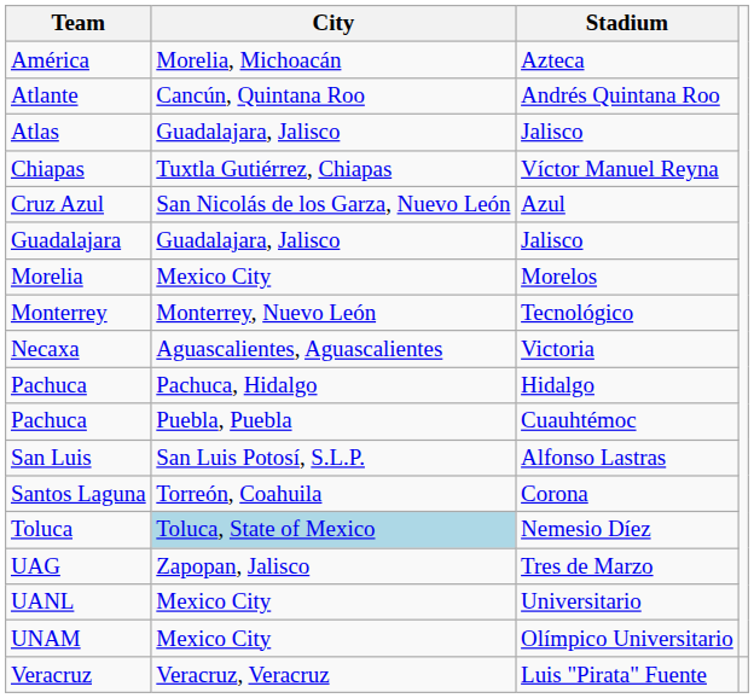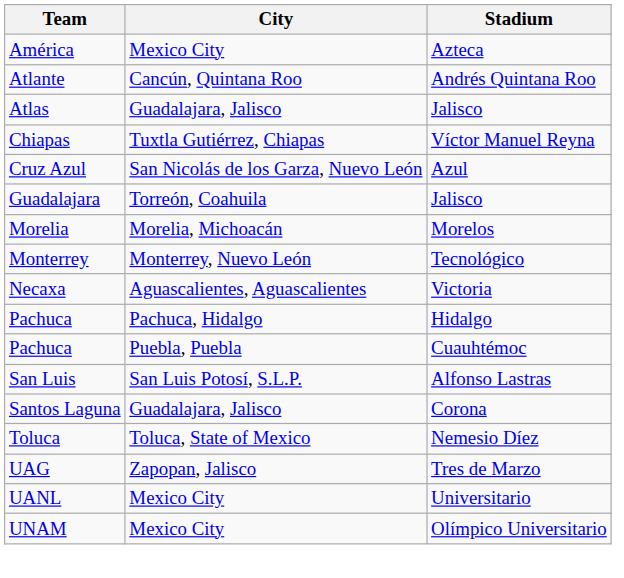América | City: Morelia, Michoacán -> Mexico City
Guadalajara | City: Guadalajara, Jalisco -> Torreón, Coahuila
Morelia | City: Mexico City -> Morelia, Michoacán
Santos Laguna | City: Torreón, Coahuila -> Guadalajara, Jalisco
Toluca | City: lightblue background -> no background
- row: Veracruz | Veracruz, Veracruz | Luis "Pirata" Fuente
